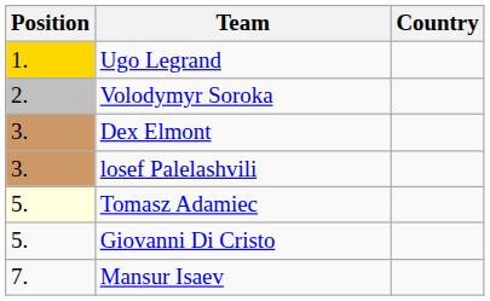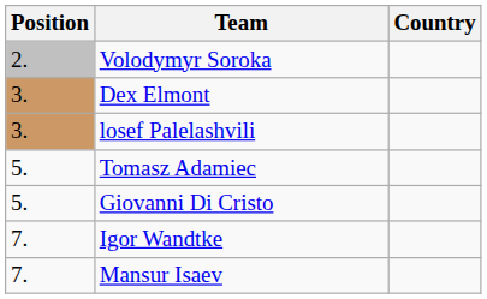- row: 1. | Ugo Legrand
Tomasz Adamiec | Position: lightyellow background -> no background
+ row: 7. | Igor Wandtke
